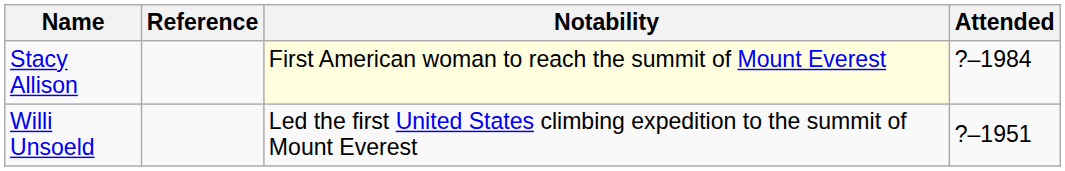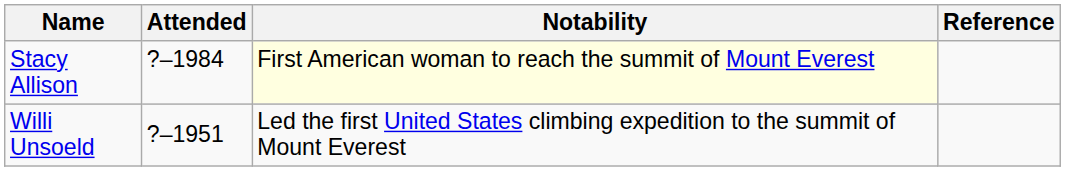columns swapped: Attended <-> Reference
